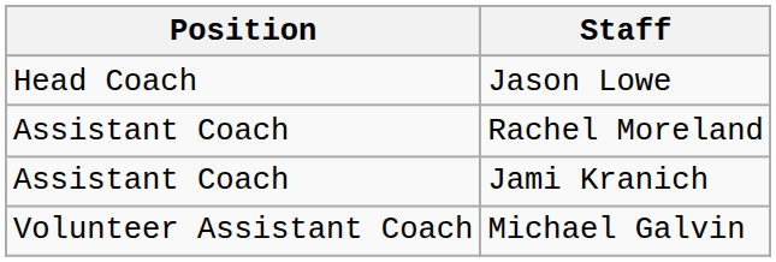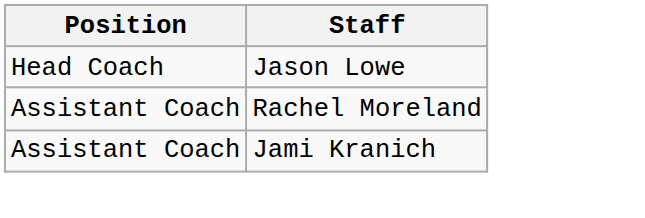- row: Volunteer Assistant Coach | Michael Galvin
